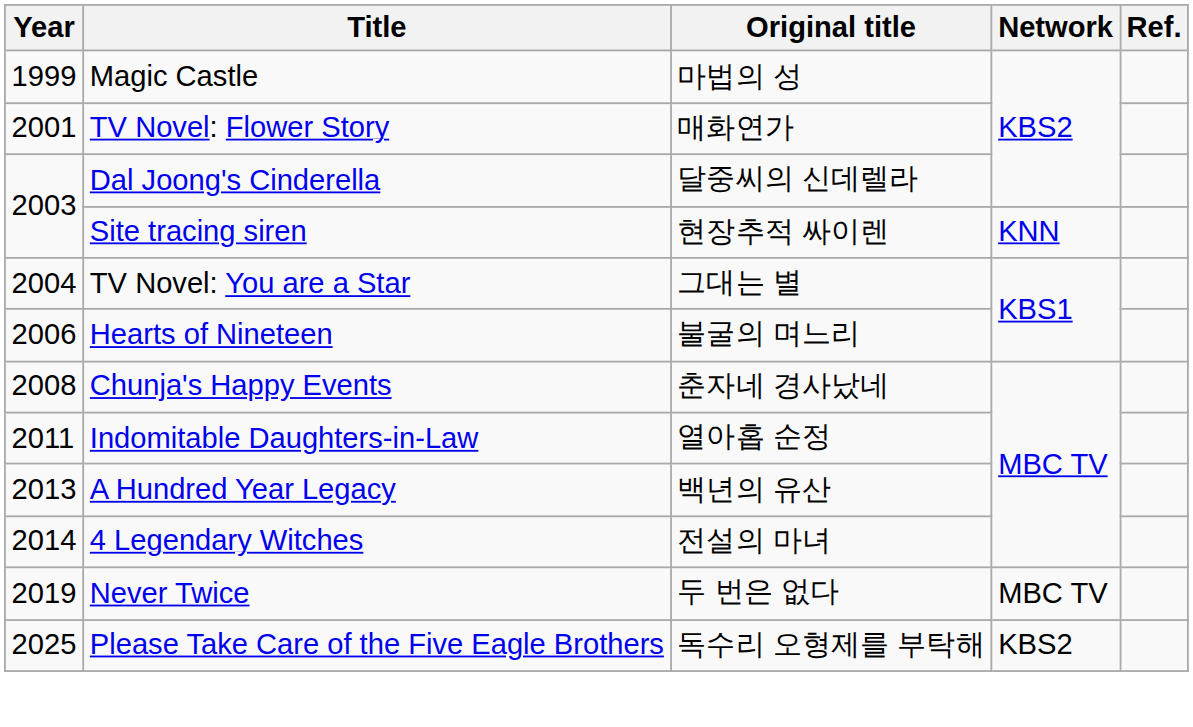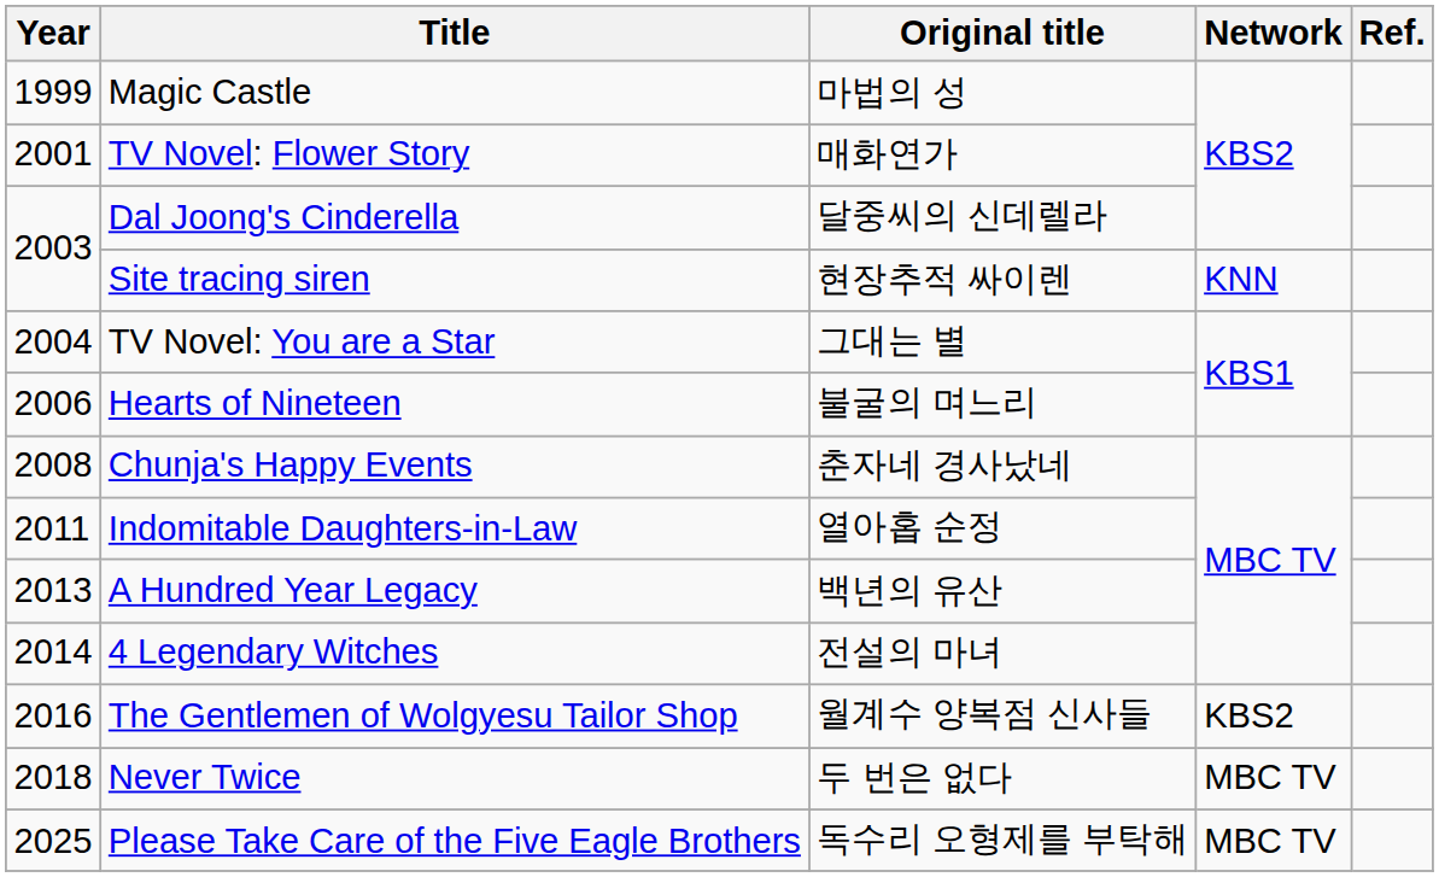+ row: 2016 | The Gentlemen of Wolgyesu Tailor Shop | 월계수 양복점 신사들 | KBS2
Never Twice | Year: 2019 -> 2018
Please Take Care of the Five Eagle Brothers | Network: KBS2 -> MBC TV
